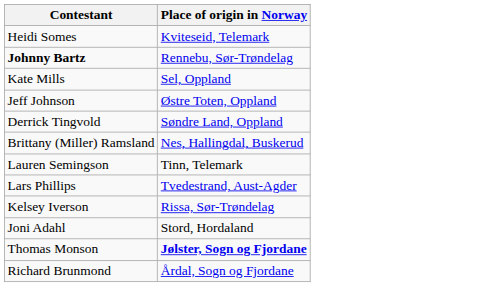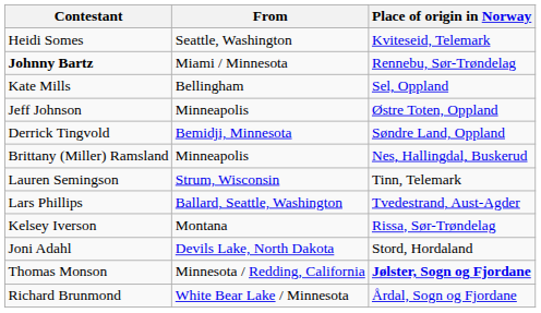+ column: From | Seattle, Washington | Miami / Minnesota | Bellingham | Minneapolis | Bemidji, Minnesota | Minneapolis | Strum, Wisconsin | Ballard, Seattle, Washington | Montana | Devils Lake, North Dakota | Minnesota / Redding, California | White Bear Lake / Minnesota
